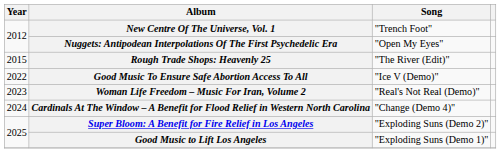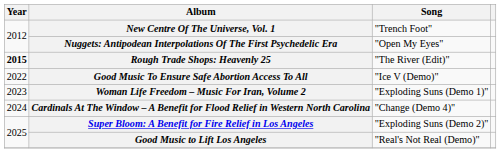Rough Trade Shops: Heavenly 25 | Year: normal -> bold
Woman Life Freedom – Music For Iran, Volume 2 | Song: "Real's Not Real (Demo)" -> "Exploding Suns (Demo 1)"
Good Music to Lift Los Angeles | Song: "Exploding Suns (Demo 1)" -> "Real's Not Real (Demo)"
